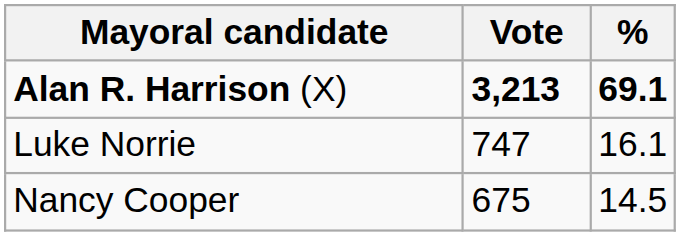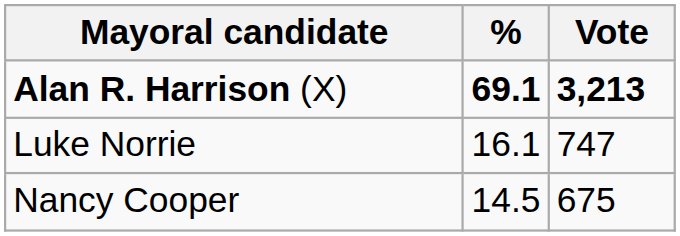columns swapped: Vote <-> %
